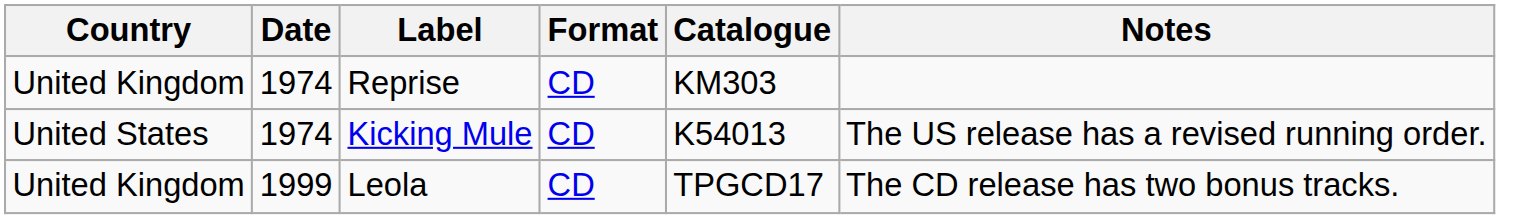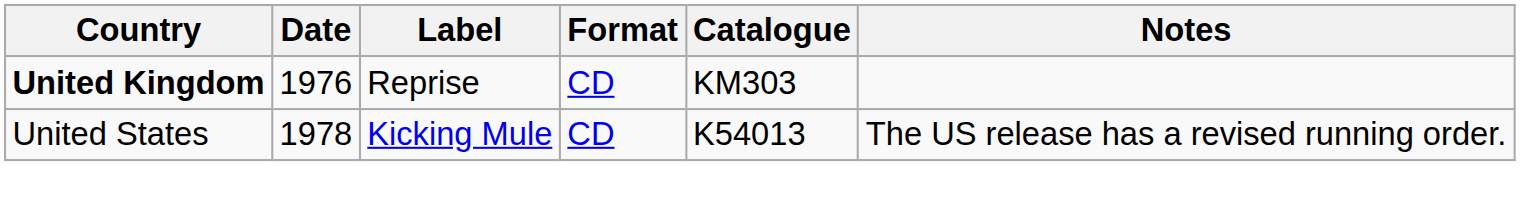Reprise | Country: normal -> bold
Reprise | Date: 1974 -> 1976
Kicking Mule | Date: 1974 -> 1978
- row: United Kingdom | 1999 | Leola | CD | TPGCD17 | The CD release has two bonus tracks.
